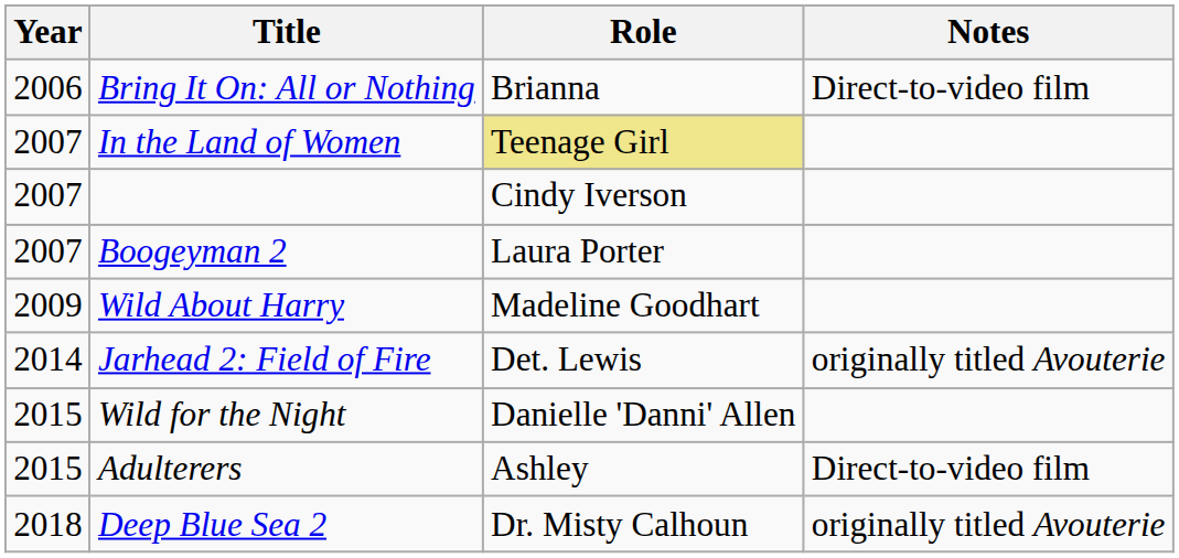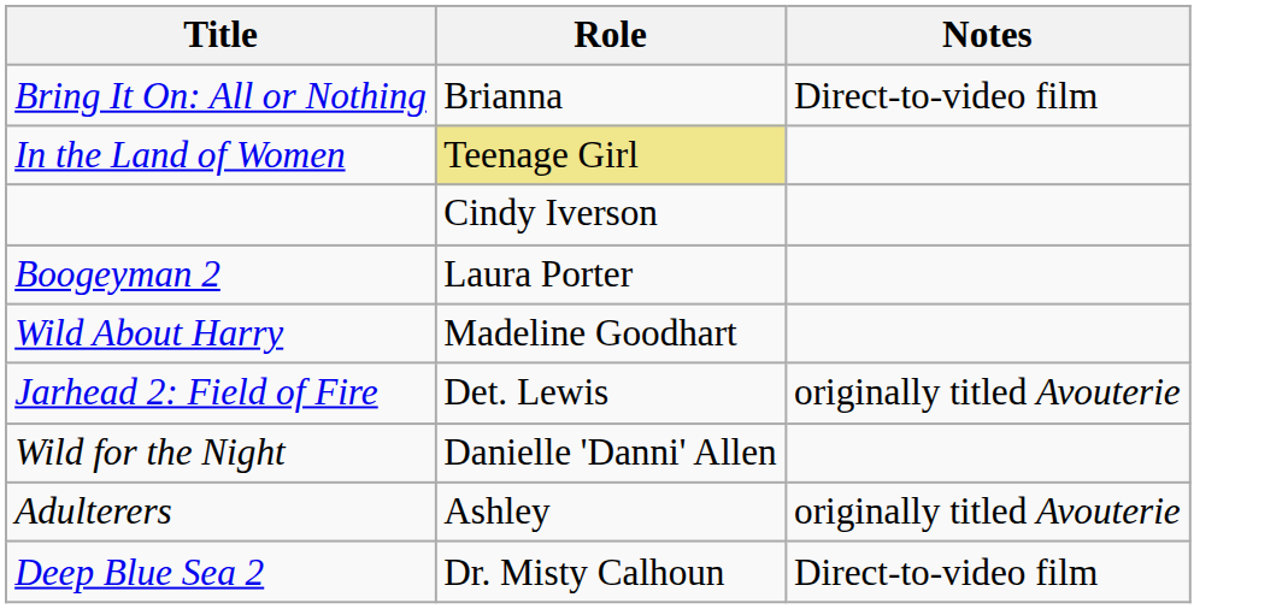- column: Year | 2006 | 2007 | 2007 | 2007 | 2009 | 2014 | 2015 | 2015 | 2018
Adulterers | Notes: Direct-to-video film -> originally titled Avouterie
Deep Blue Sea 2 | Notes: originally titled Avouterie -> Direct-to-video film
